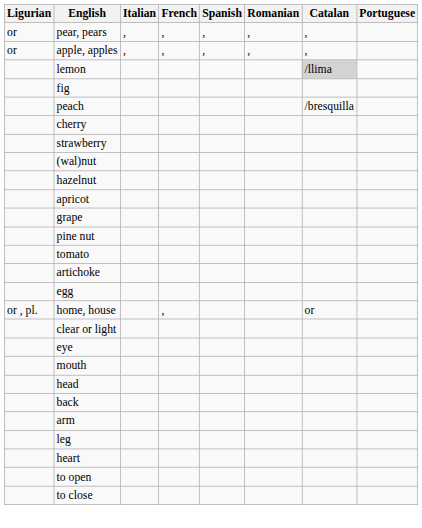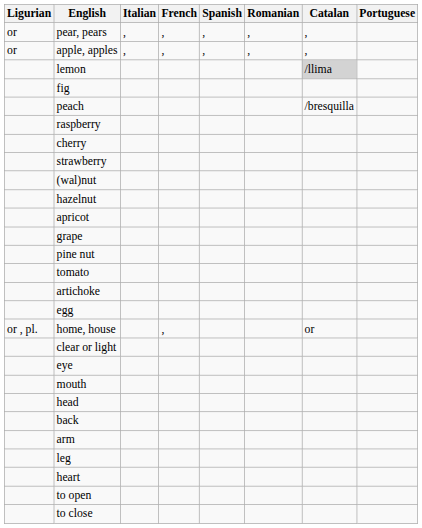+ row: raspberry
